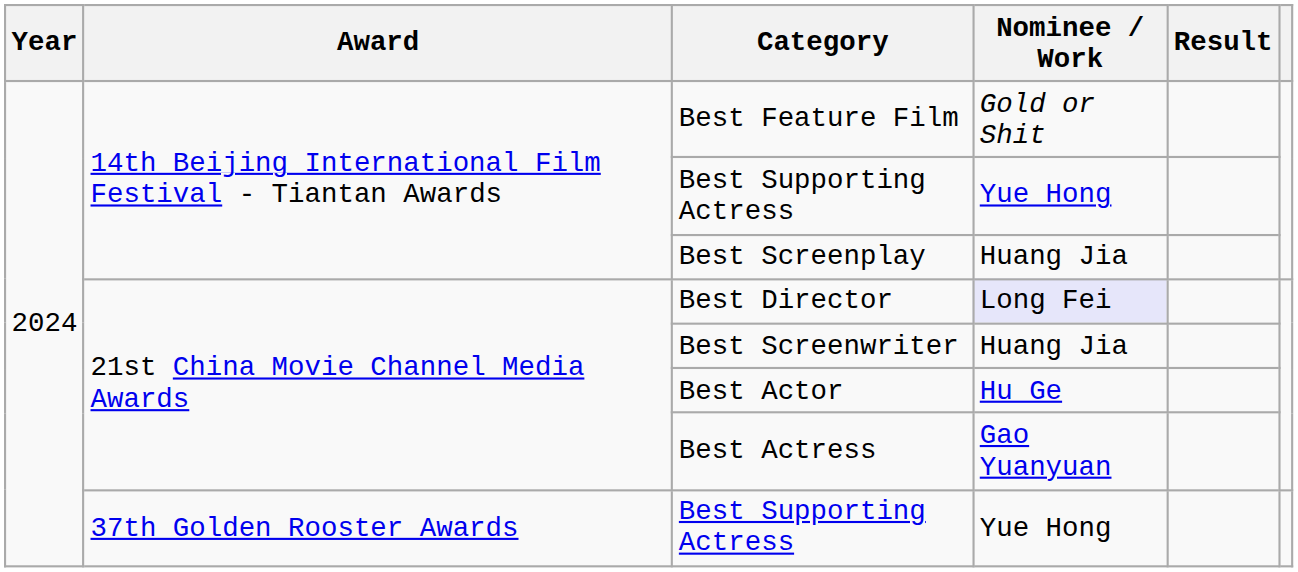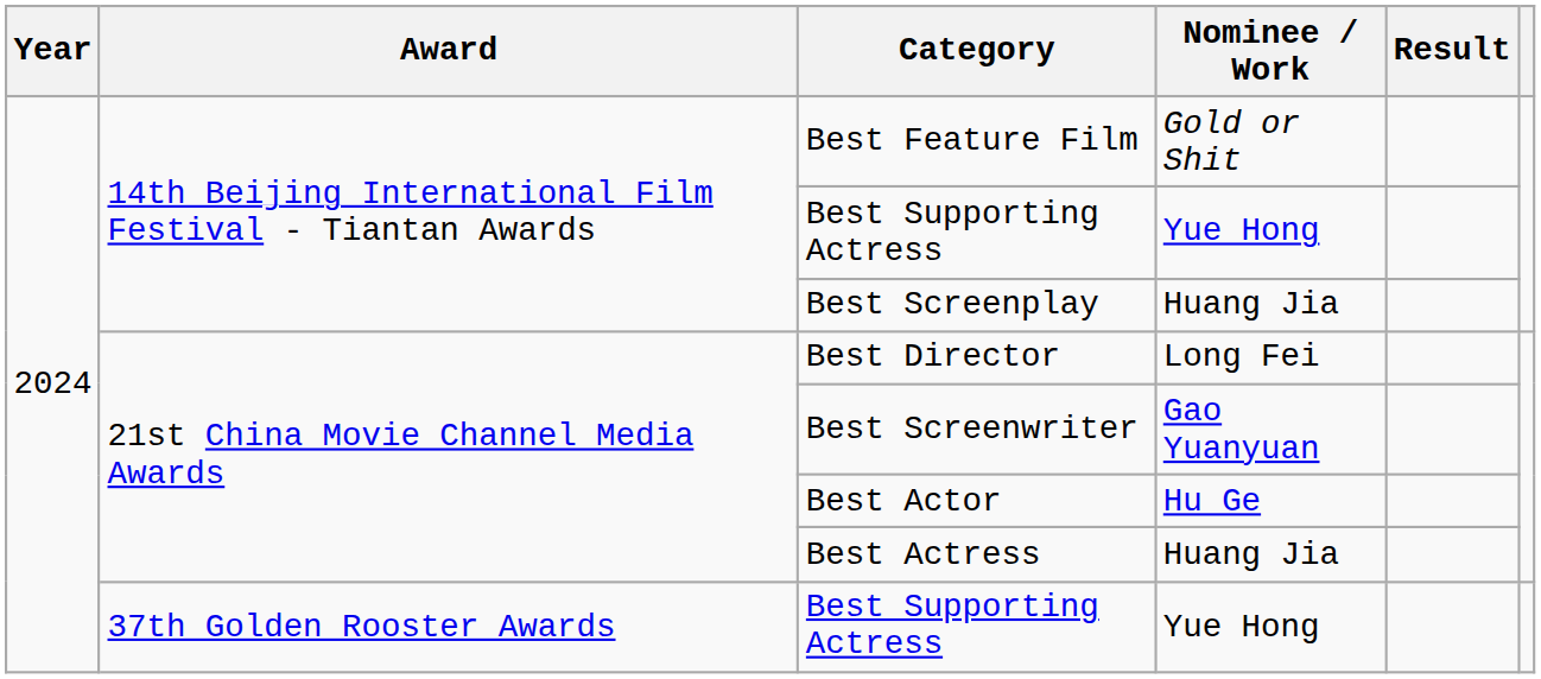Best Director | Nominee / Work: lavender background -> no background
Best Screenwriter | Nominee / Work: Huang Jia -> Gao Yuanyuan
Best Actress | Nominee / Work: Gao Yuanyuan -> Huang Jia
